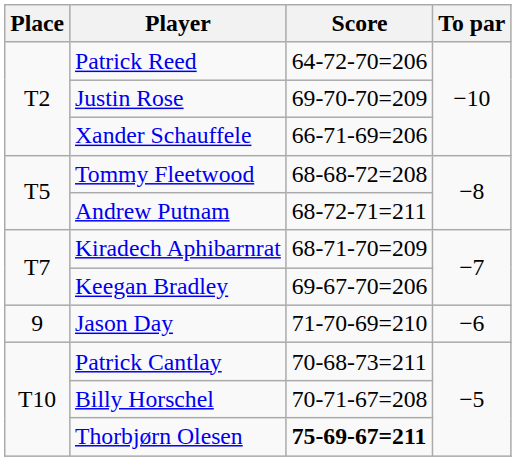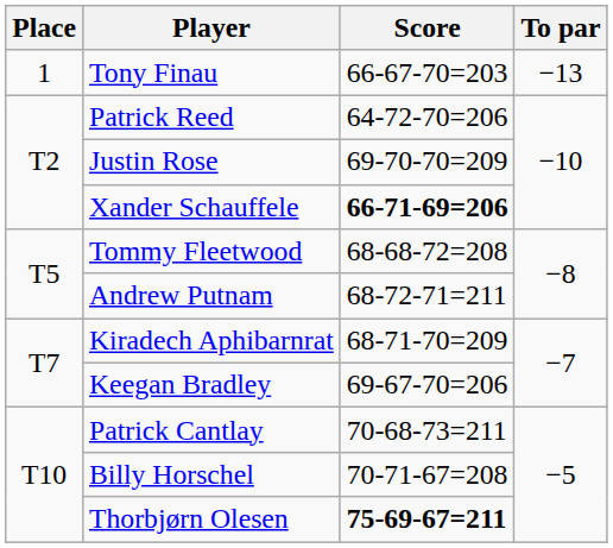+ row: 1 | Tony Finau | 66-67-70=203 | −13
Xander Schauffele | Score: normal -> bold
- row: 9 | Jason Day | 71-70-69=210 | −6
